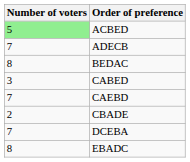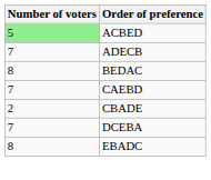- row: 3 | CABED
